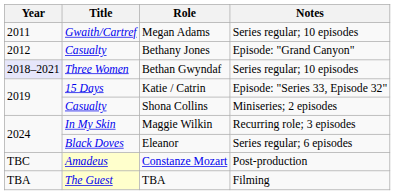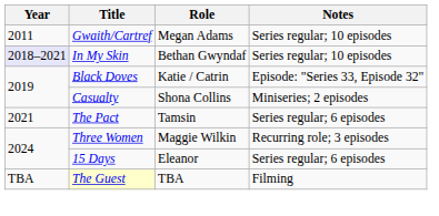- row: 2012 | Casualty | Bethany Jones | Episode: "Grand Canyon"
Bethan Gwyndaf | Title: Three Women -> In My Skin
Katie / Catrin | Title: 15 Days -> Black Doves
+ row: 2021 | The Pact | Tamsin | Series regular; 6 episodes
Maggie Wilkin | Title: In My Skin -> Three Women
Eleanor | Title: Black Doves -> 15 Days
- row: TBC | Amadeus | Constanze Mozart | Post-production
